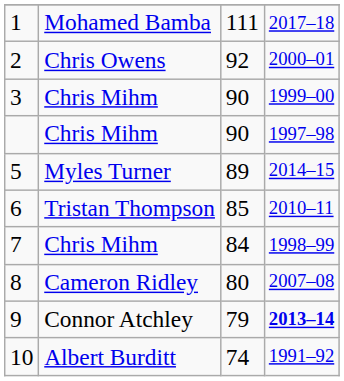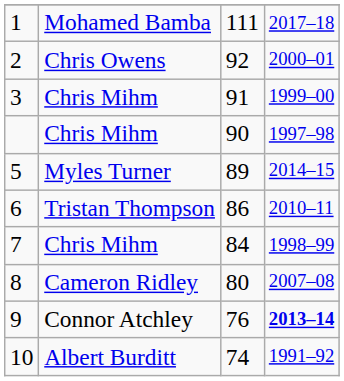3 | column 3: 90 -> 91
6 | column 3: 85 -> 86
9 | column 3: 79 -> 76
